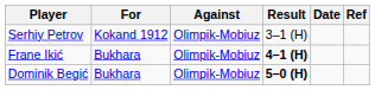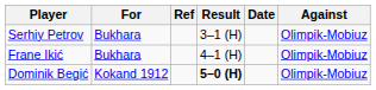columns swapped: Against <-> Ref
Serhiy Petrov | For: Kokand 1912 -> Bukhara
Frane Ikić | Result: bold -> normal
Dominik Begić | For: Bukhara -> Kokand 1912
